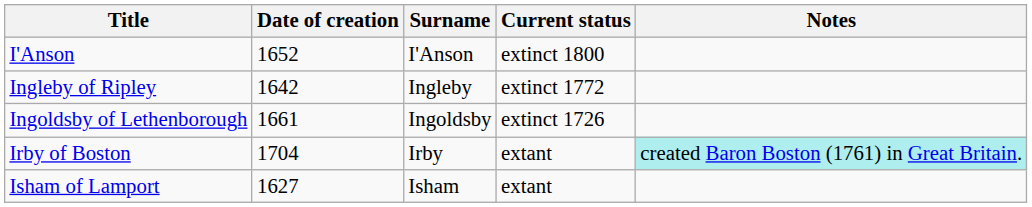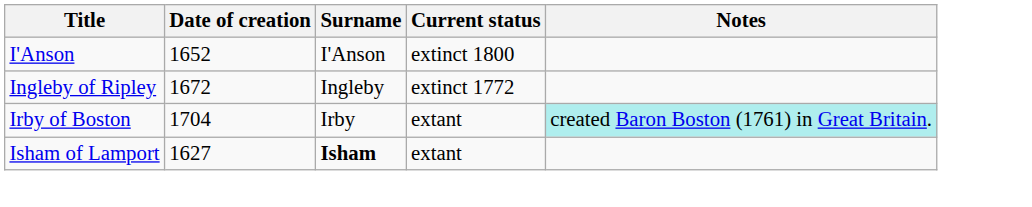Ingleby of Ripley | Date of creation: 1642 -> 1672
- row: Ingoldsby of Lethenborough | 1661 | Ingoldsby | extinct 1726
Isham of Lamport | Surname: normal -> bold
